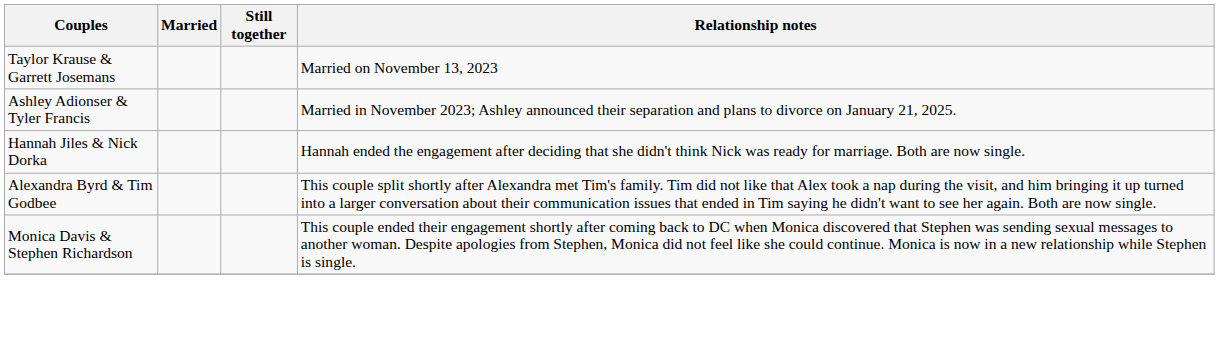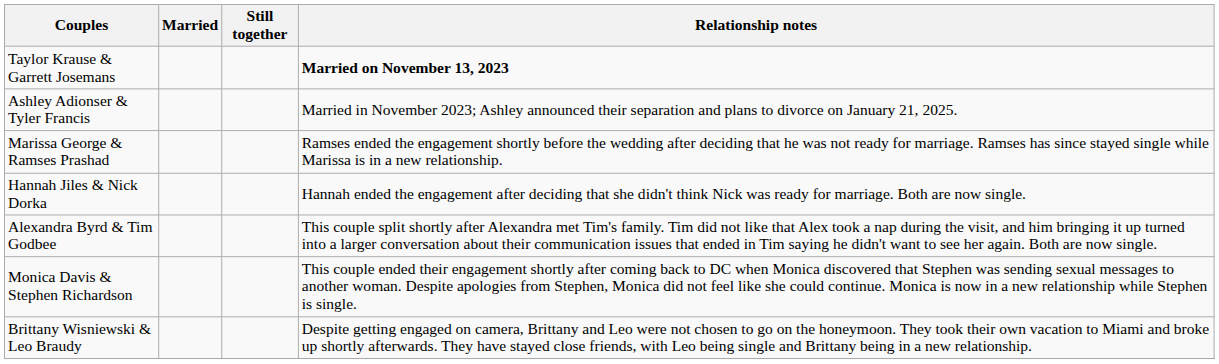Taylor Krause & Garrett Josemans | Relationship notes: normal -> bold
+ row: Marissa George & Ramses Prashad | Ramses ended the engagement shortly before the wedding after deciding that he was not ready for marriage. Ramses has since stayed single while Marissa is in a new relationship.
+ row: Brittany Wisniewski & Leo Braudy | Despite getting engaged on camera, Brittany and Leo were not chosen to go on the honeymoon. They took their own vacation to Miami and broke up shortly afterwards. They have stayed close friends, with Leo being single and Brittany being in a new relationship.
